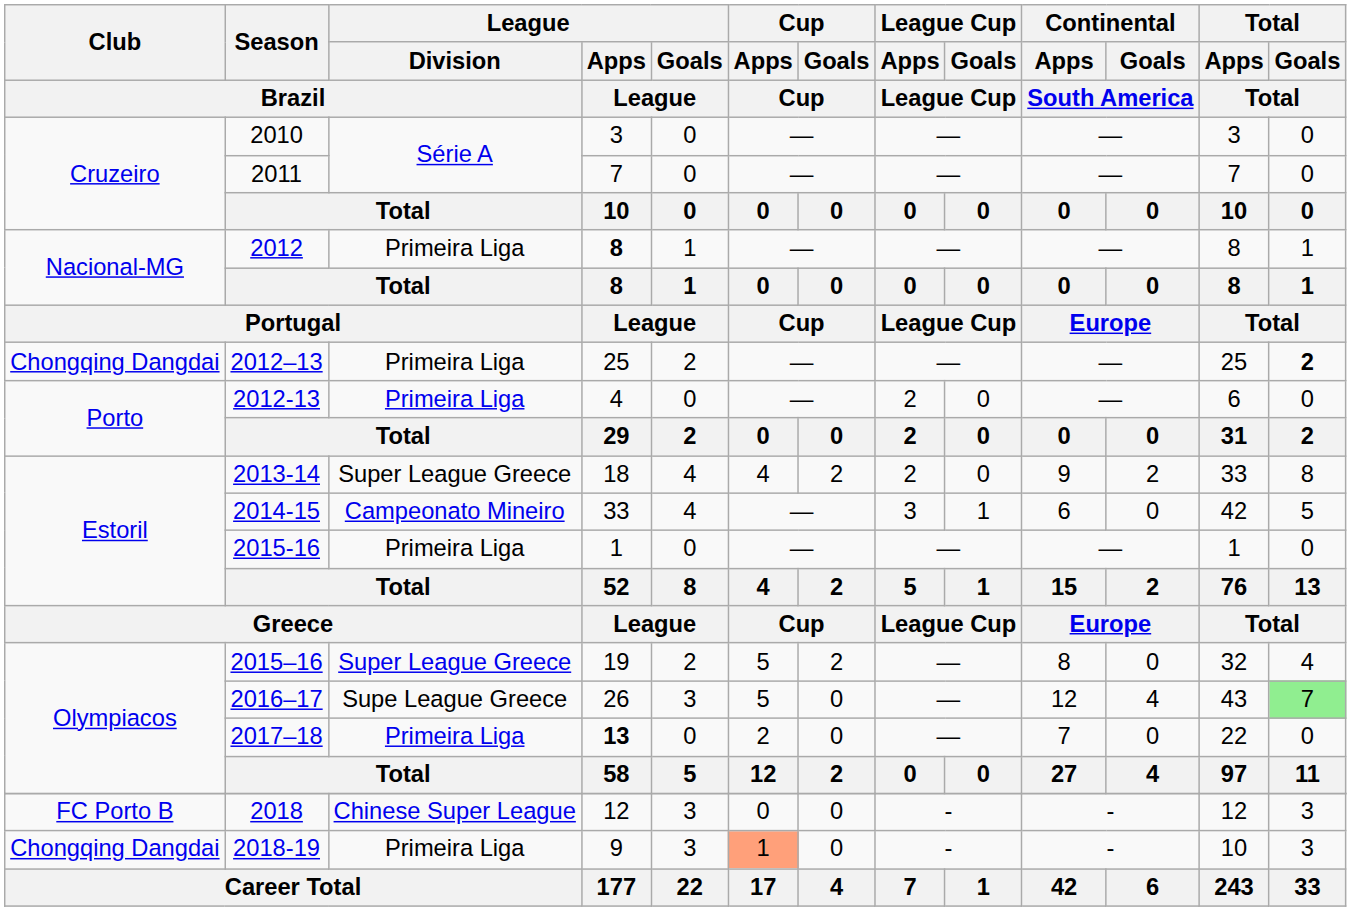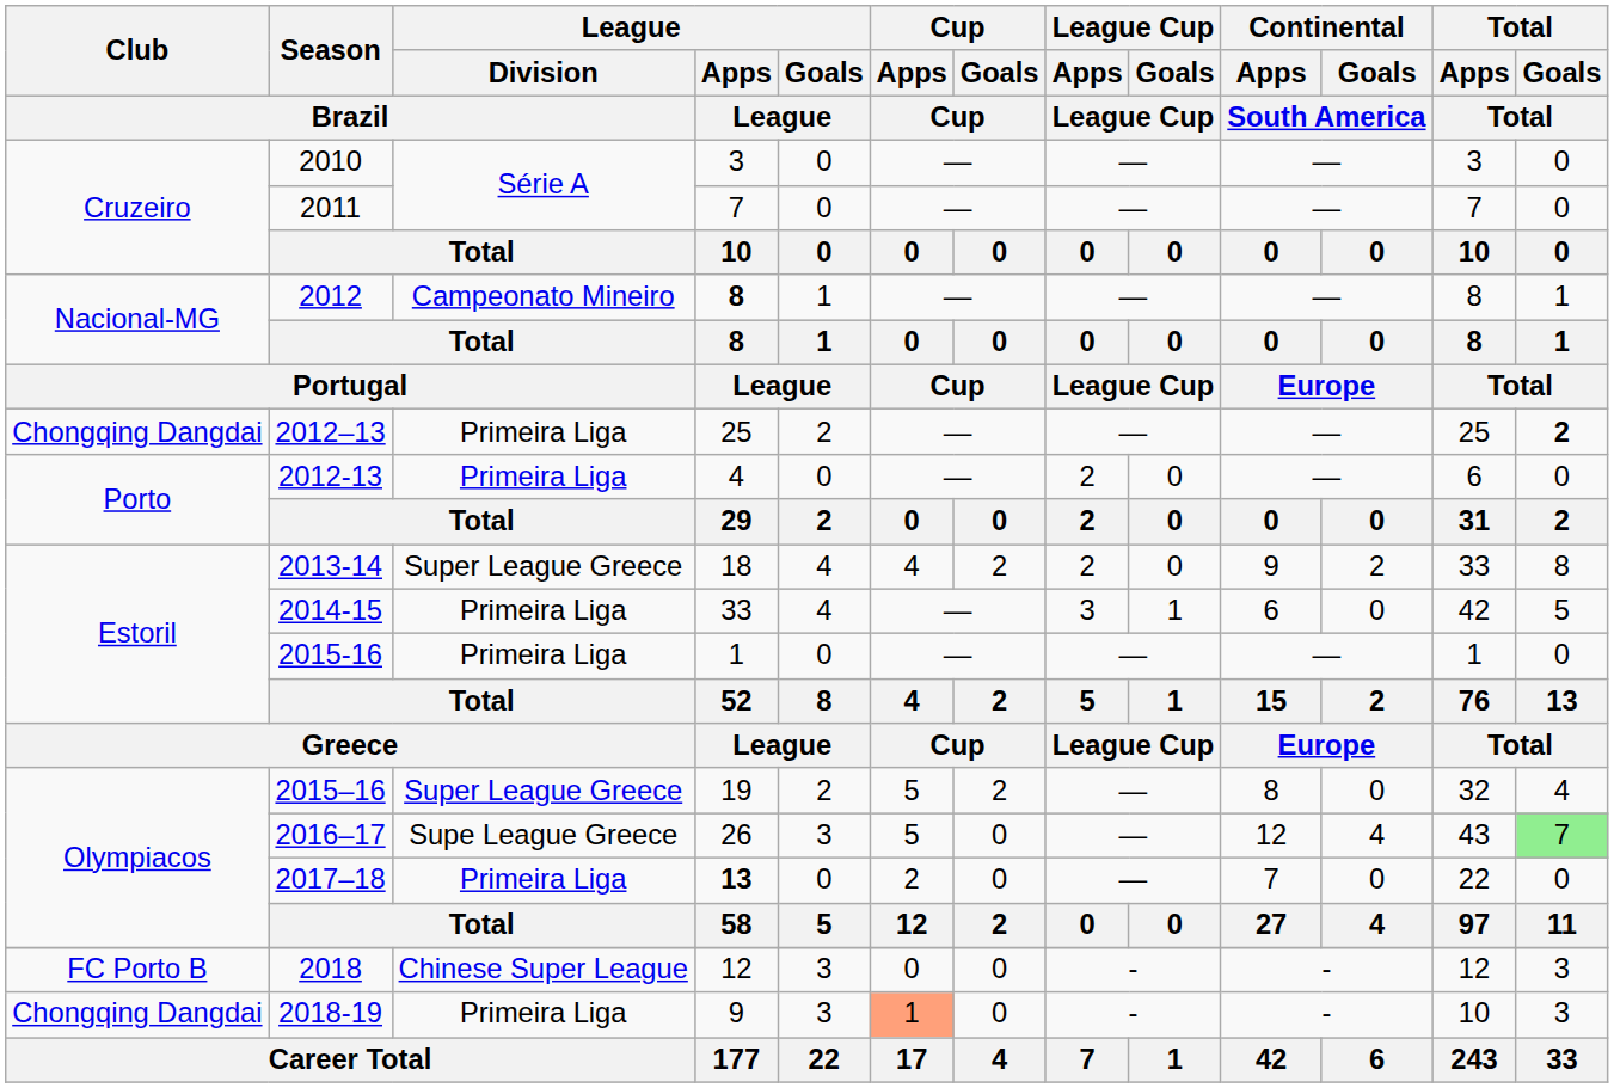2012 | League / Division / Brazil: Primeira Liga -> Campeonato Mineiro
2014-15 | League / Division / Brazil: Campeonato Mineiro -> Primeira Liga
